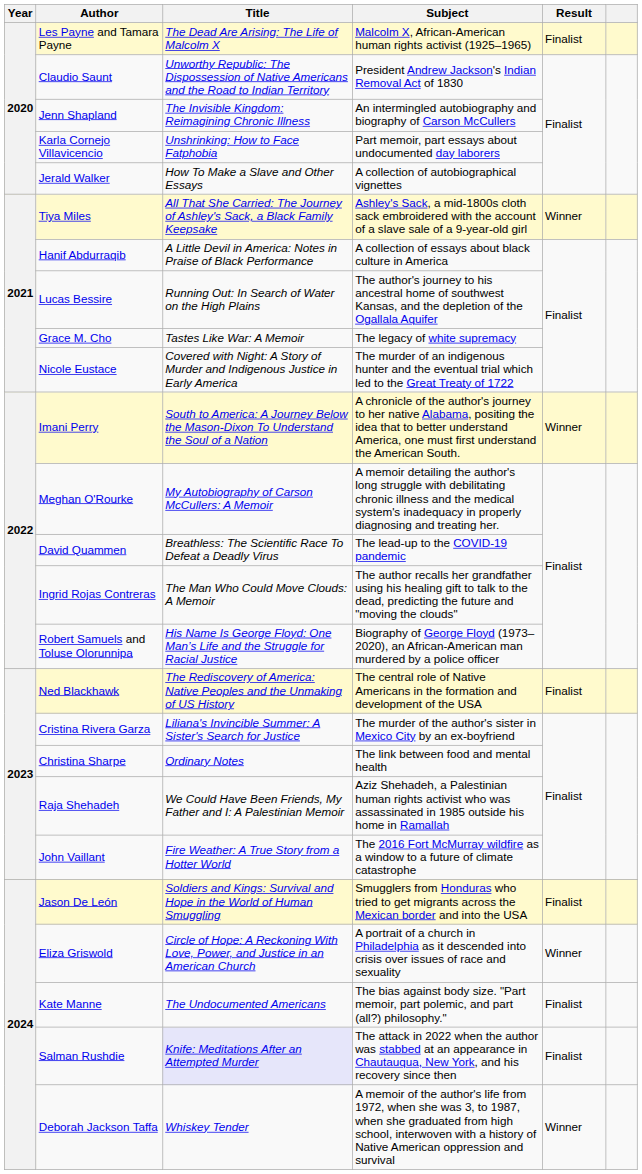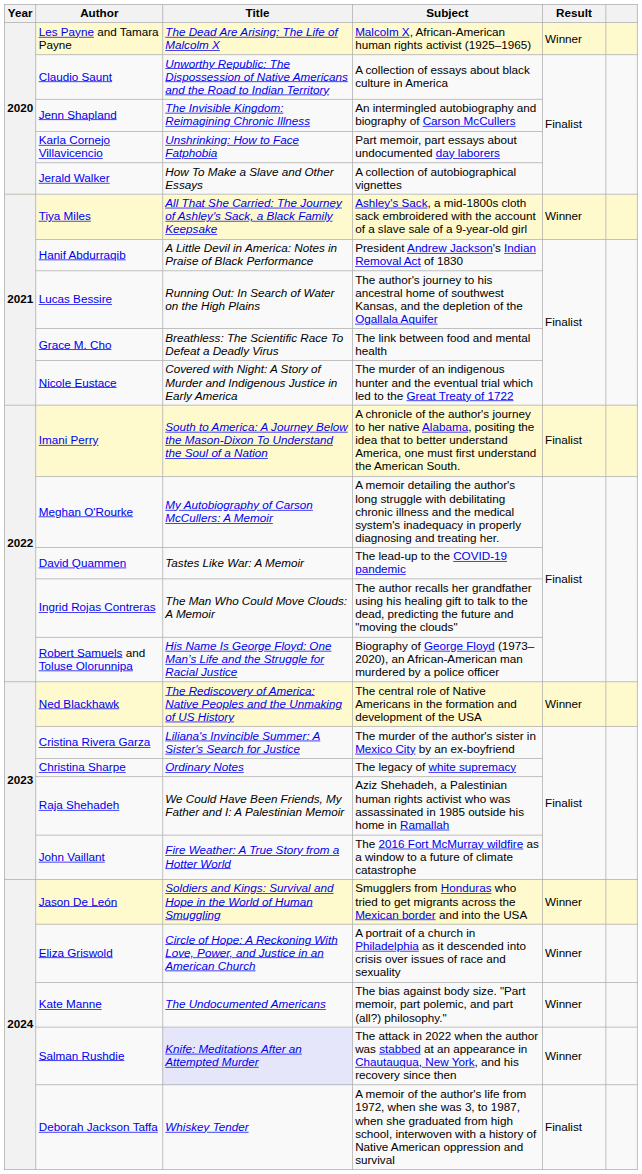Les Payne and Tamara Payne | Result: Finalist -> Winner
Claudio Saunt | Subject: President Andrew Jackson's Indian Removal Act of 1830 -> A collection of essays about black culture in America
Hanif Abdurraqib | Subject: A collection of essays about black culture in America -> President Andrew Jackson's Indian Removal Act of 1830
Grace M. Cho | Title: Tastes Like War: A Memoir -> Breathless: The Scientific Race To Defeat a Deadly Virus
Grace M. Cho | Subject: The legacy of white supremacy -> The link between food and mental health
Imani Perry | Result: Winner -> Finalist
David Quammen | Title: Breathless: The Scientific Race To Defeat a Deadly Virus -> Tastes Like War: A Memoir
Ned Blackhawk | Result: Finalist -> Winner
Christina Sharpe | Subject: The link between food and mental health -> The legacy of white supremacy
Jason De León | Result: Finalist -> Winner
Kate Manne | Result: Finalist -> Winner
Salman Rushdie | Result: Finalist -> Winner
Deborah Jackson Taffa | Result: Winner -> Finalist
